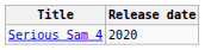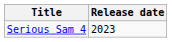Serious Sam 4 | Release date: 2020 -> 2023
